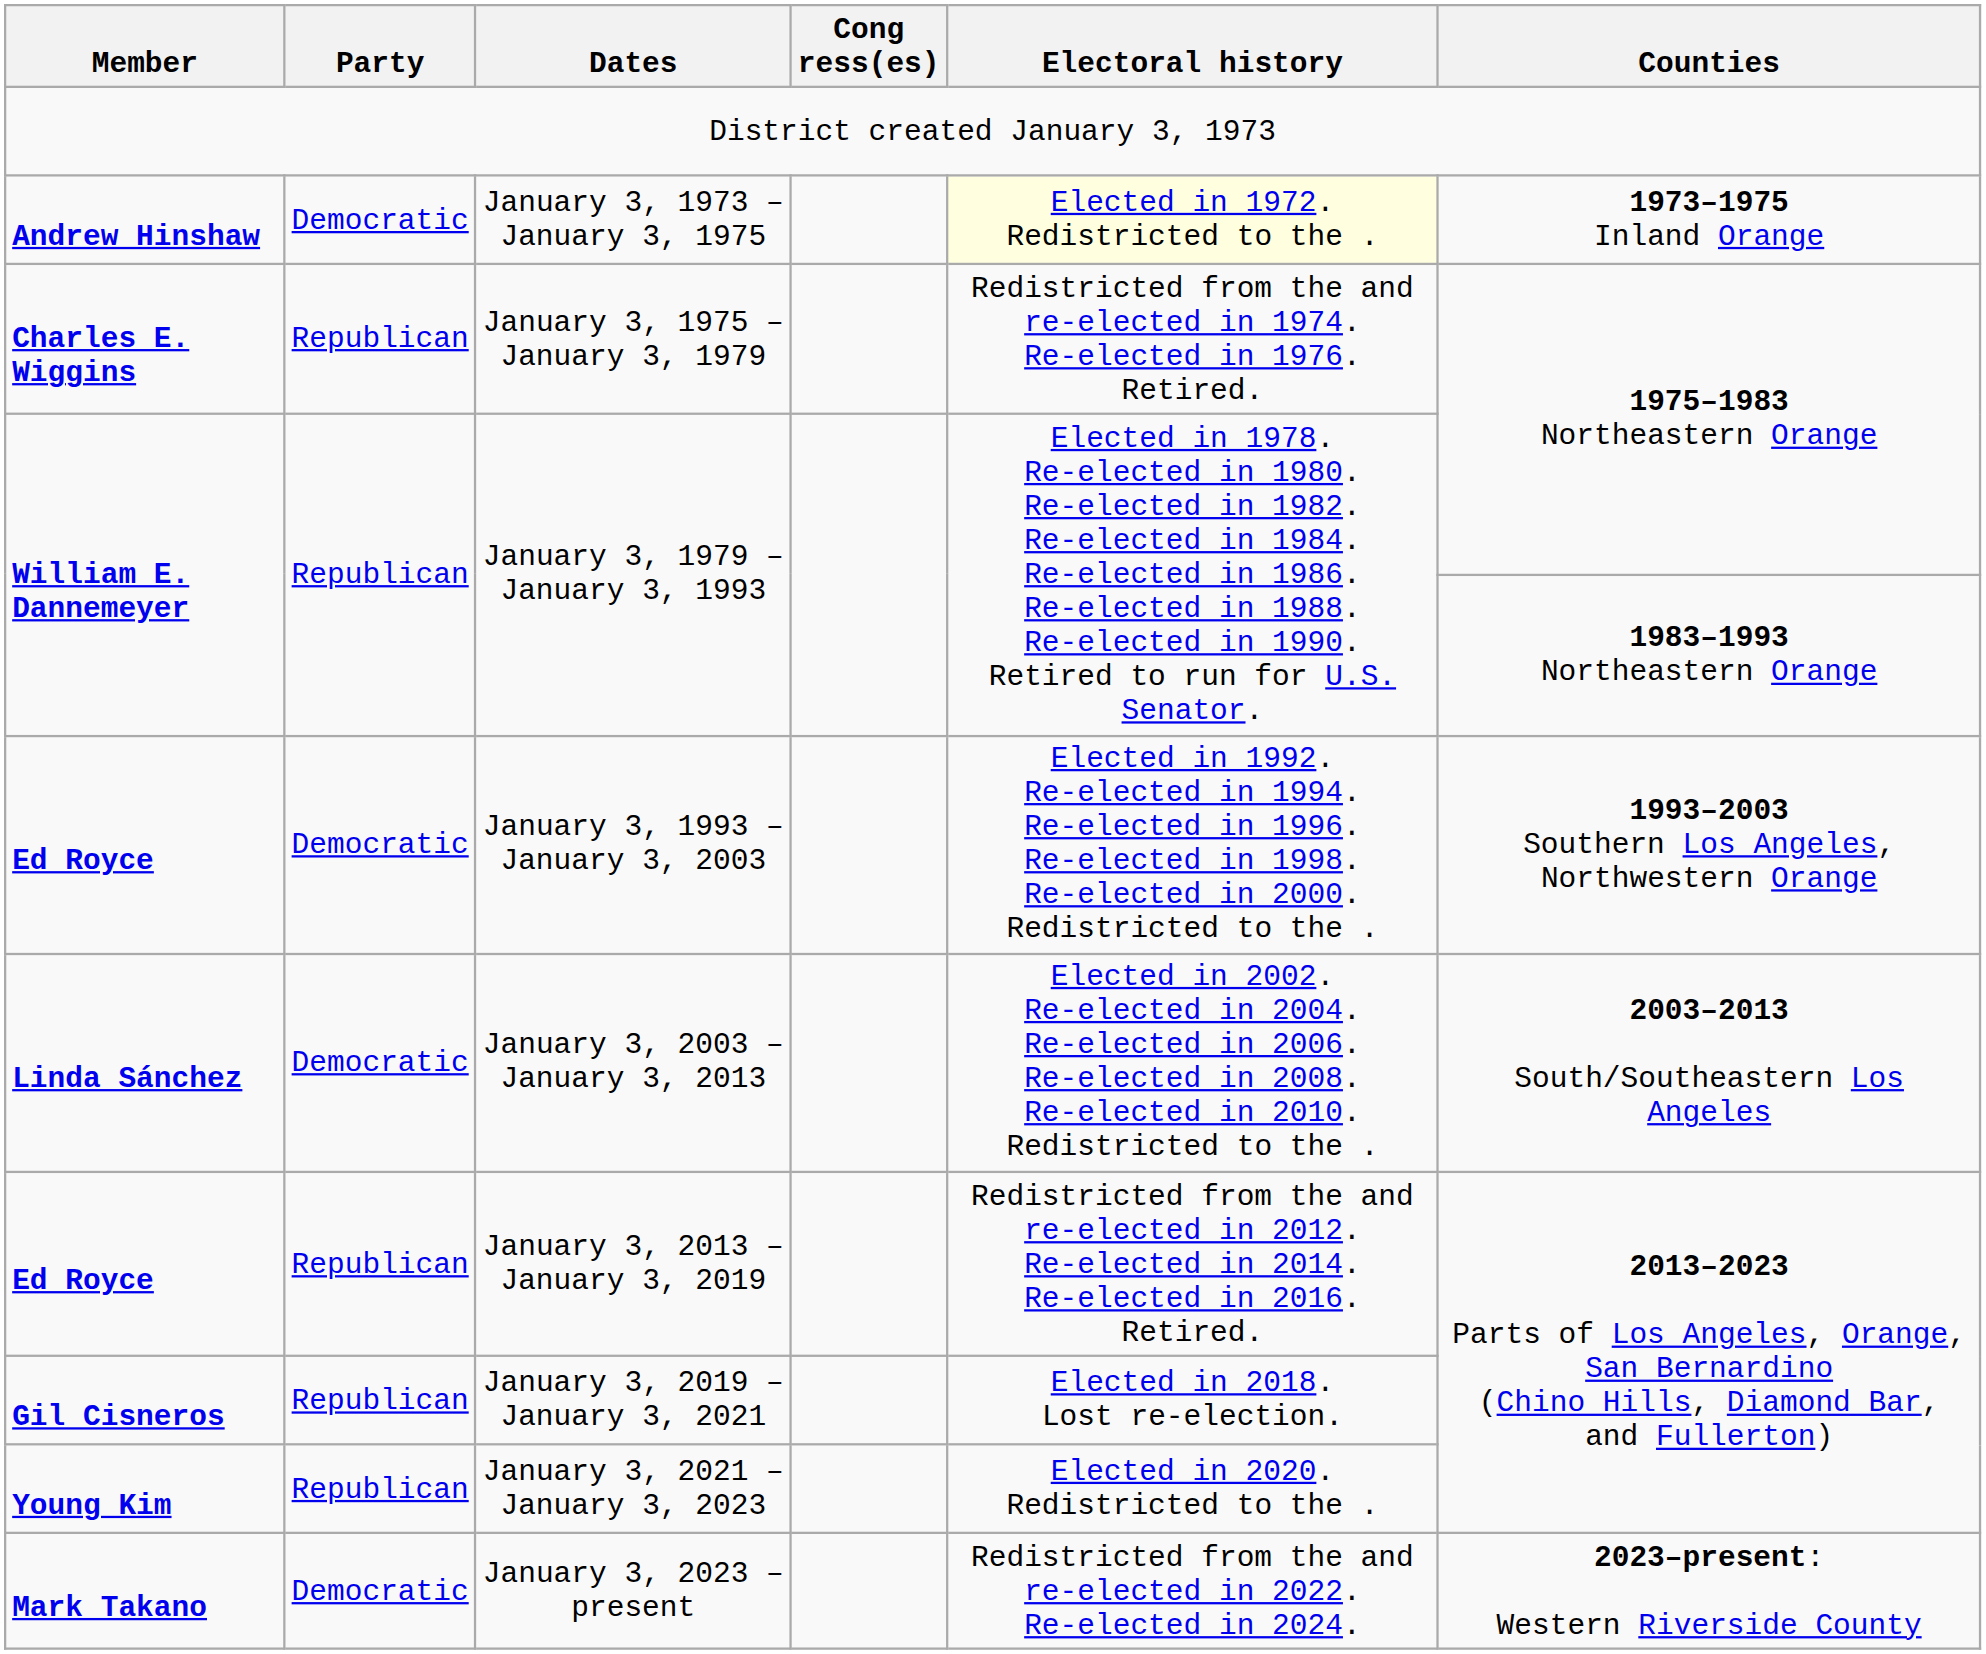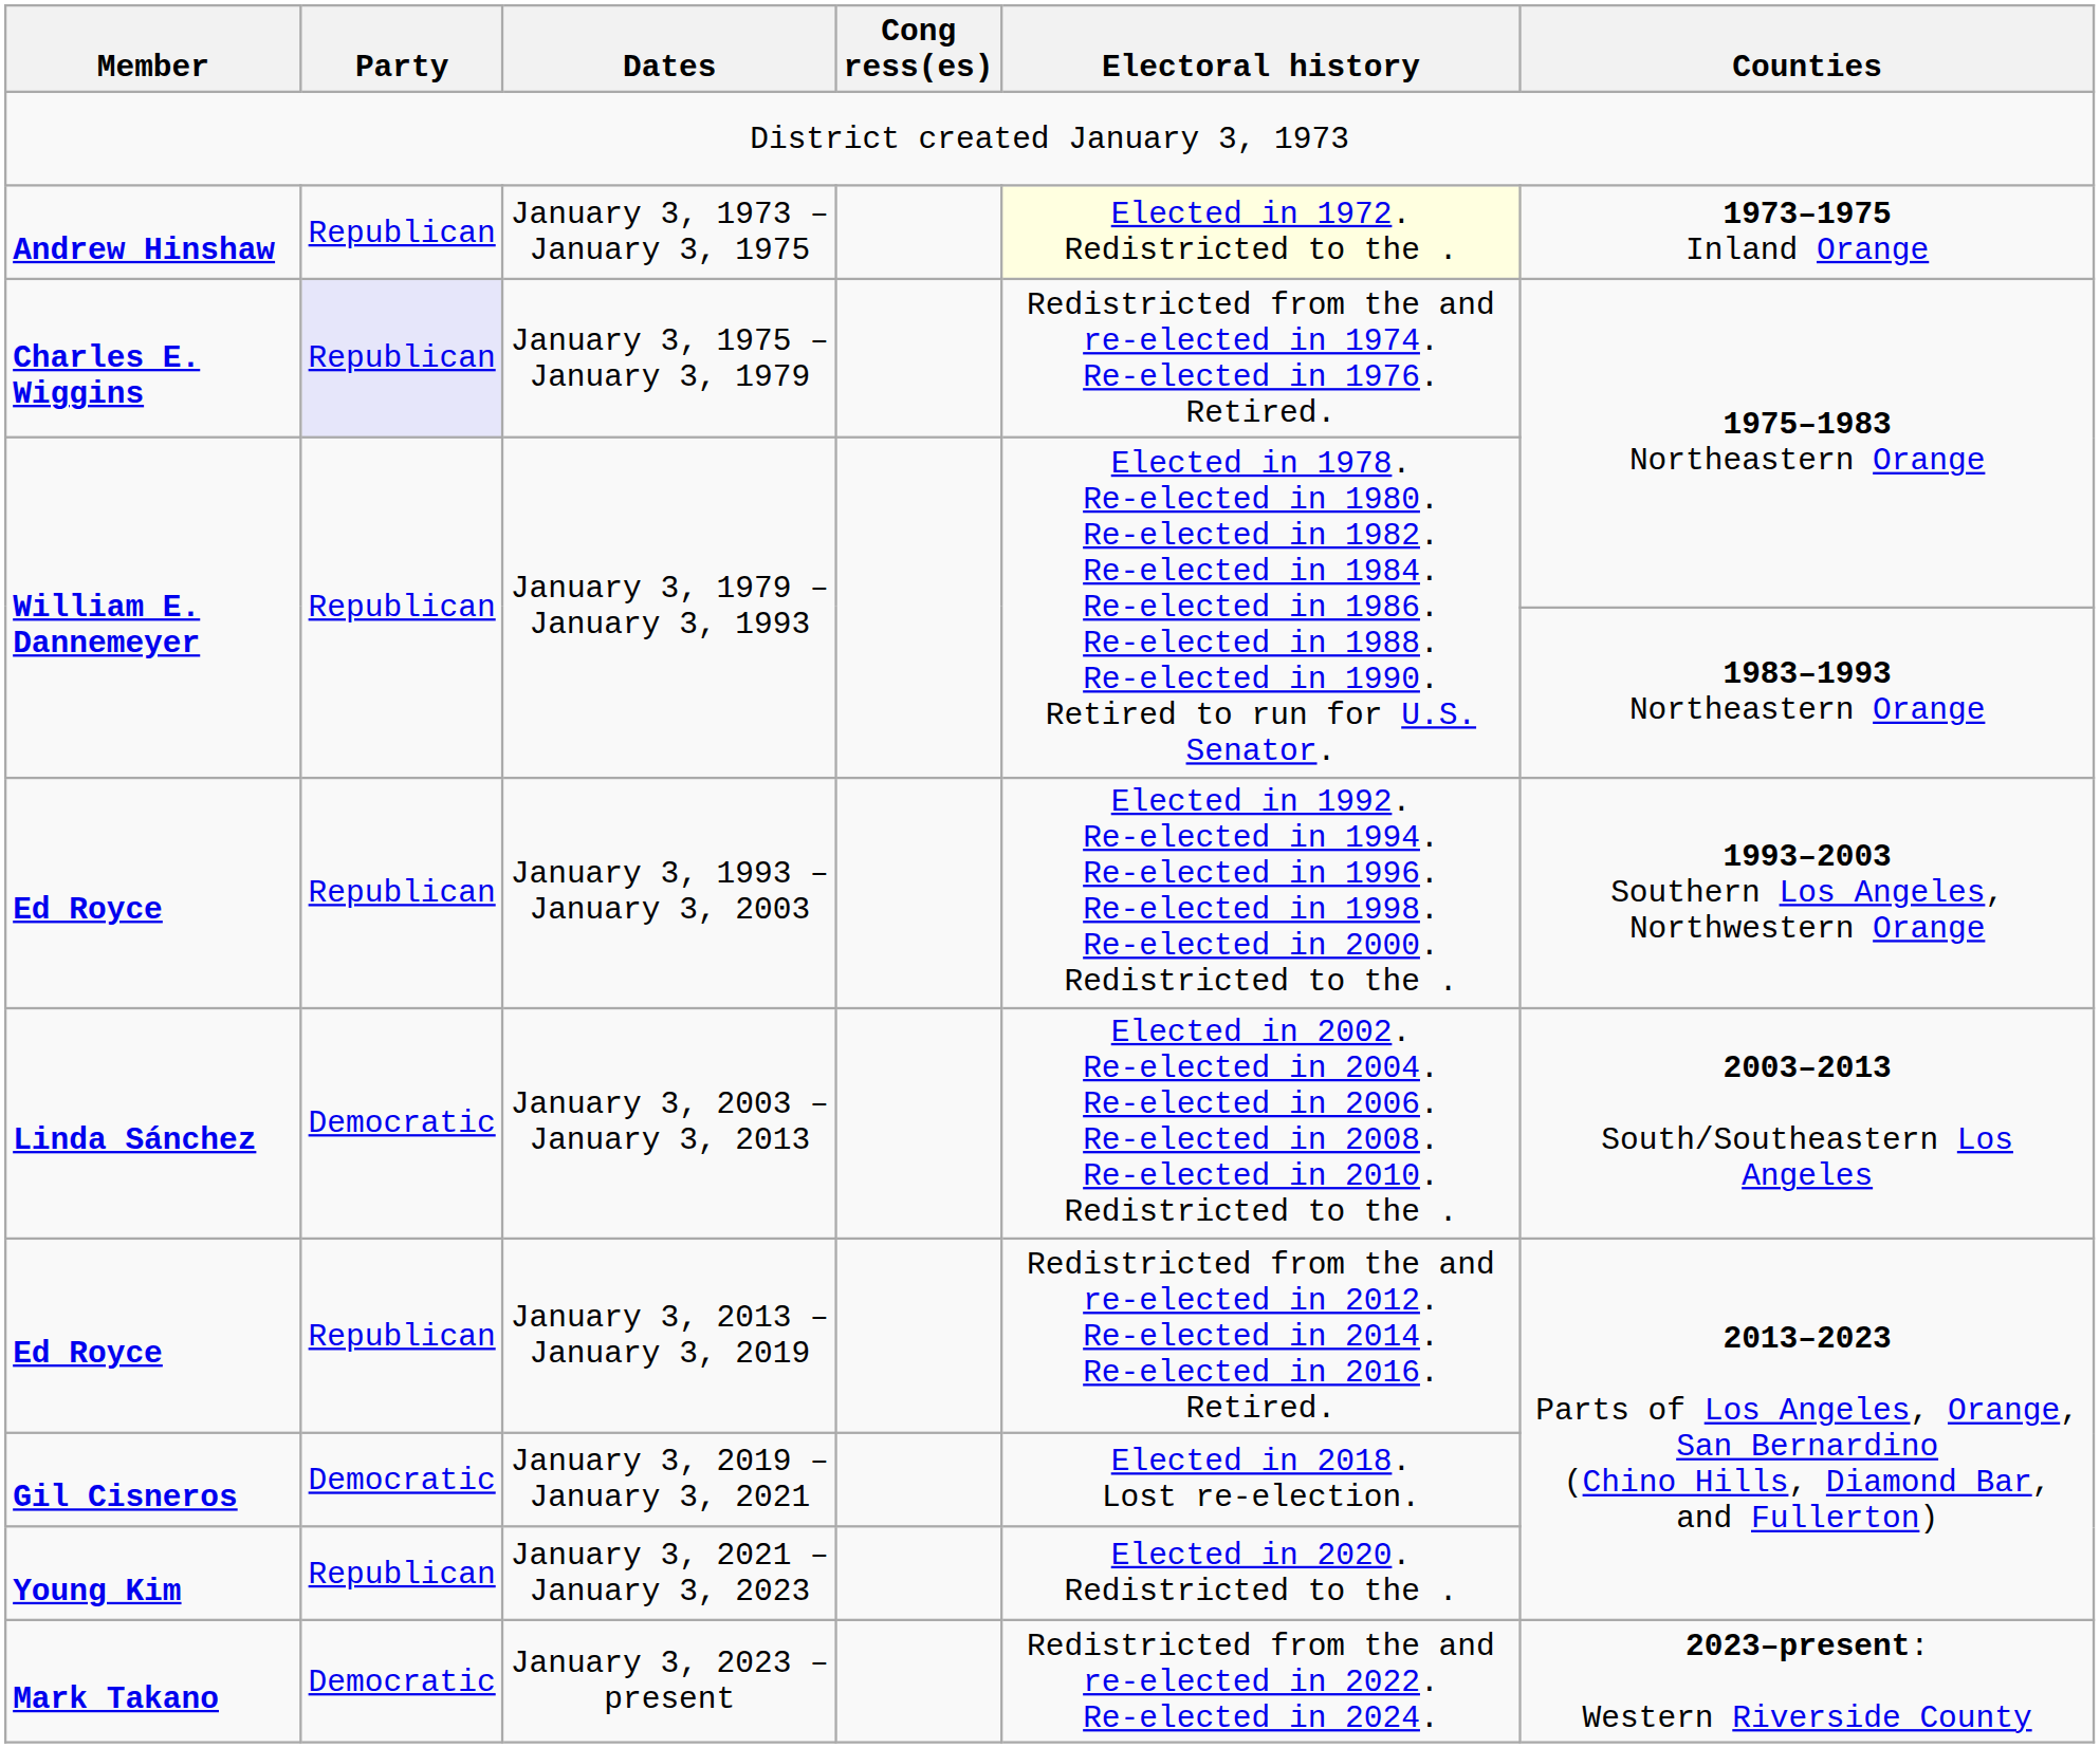January 3, 1973 – January 3, 1975 | Party: Democratic -> Republican
January 3, 1975 – January 3, 1979 | Party: no background -> lavender background
January 3, 1993 – January 3, 2003 | Party: Democratic -> Republican
January 3, 2019 – January 3, 2021 | Party: Republican -> Democratic
